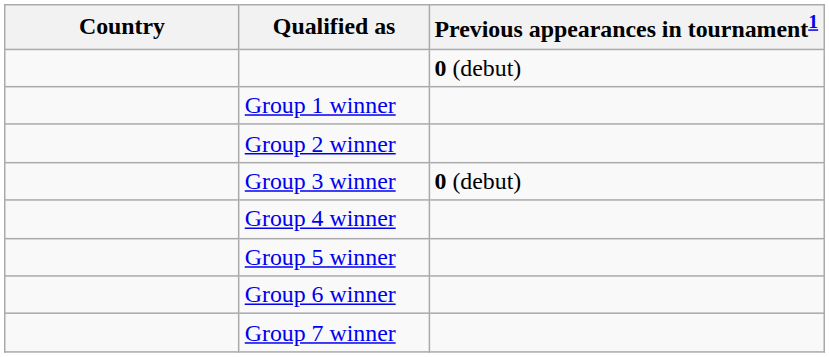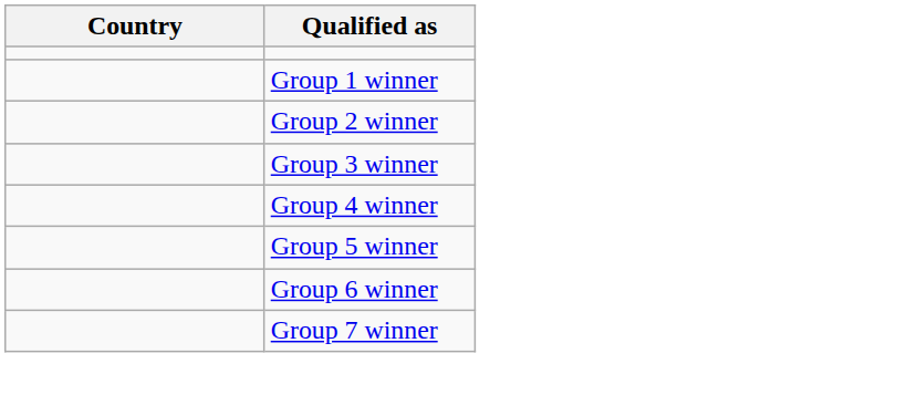- column: Previous appearances in tournament1 | 0 (debut) | 0 (debut)
